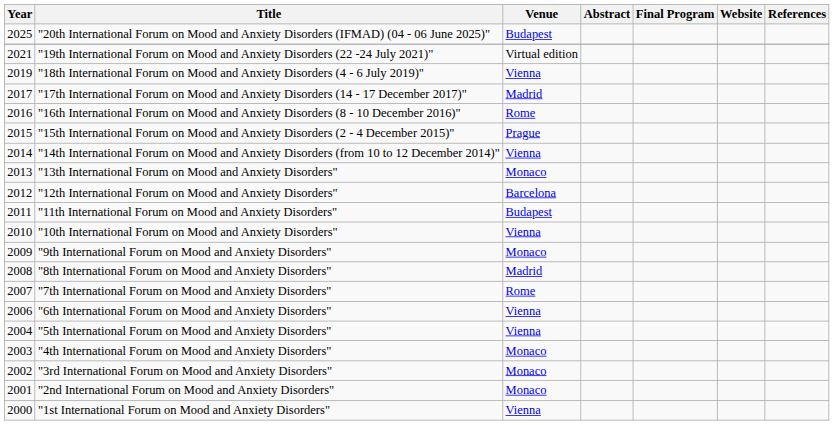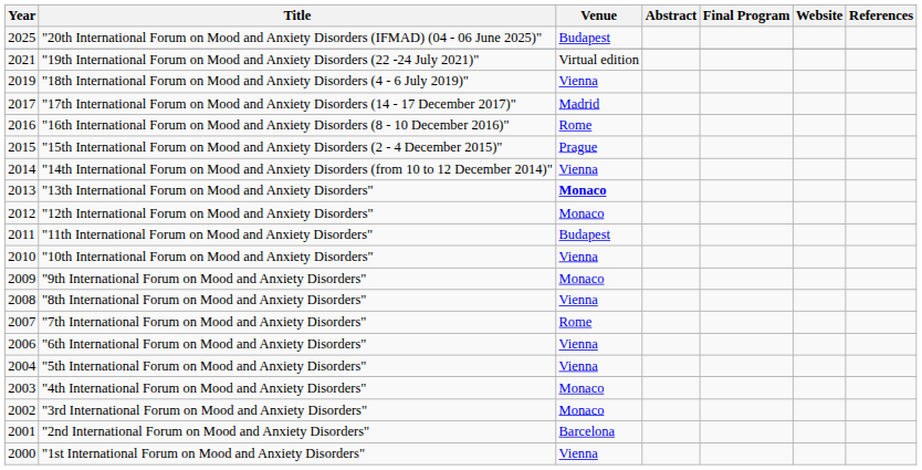"13th International Forum on Mood and Anxiety Disorders" | Venue: normal -> bold
"12th International Forum on Mood and Anxiety Disorders" | Venue: Barcelona -> Monaco
"8th International Forum on Mood and Anxiety Disorders" | Venue: Madrid -> Vienna
"2nd International Forum on Mood and Anxiety Disorders" | Venue: Monaco -> Barcelona
